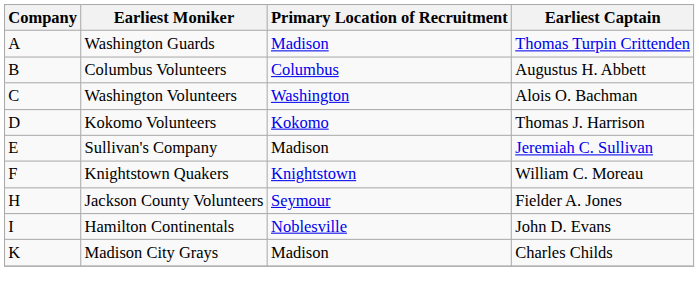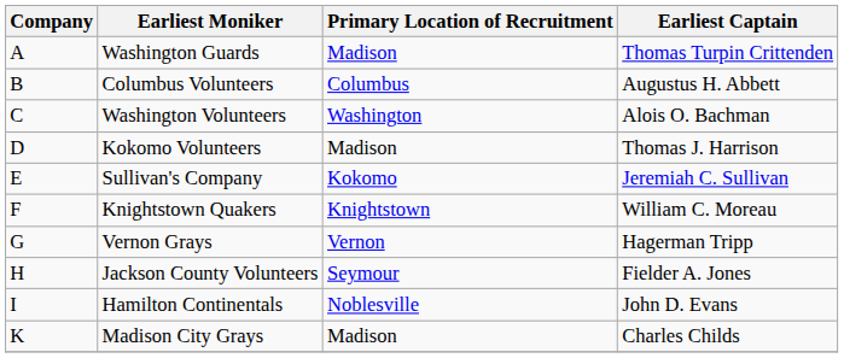Kokomo Volunteers | Primary Location of Recruitment: Kokomo -> Madison
Sullivan's Company | Primary Location of Recruitment: Madison -> Kokomo
+ row: G | Vernon Grays | Vernon | Hagerman Tripp
